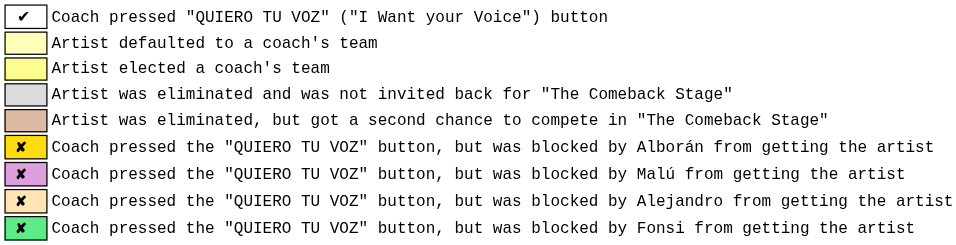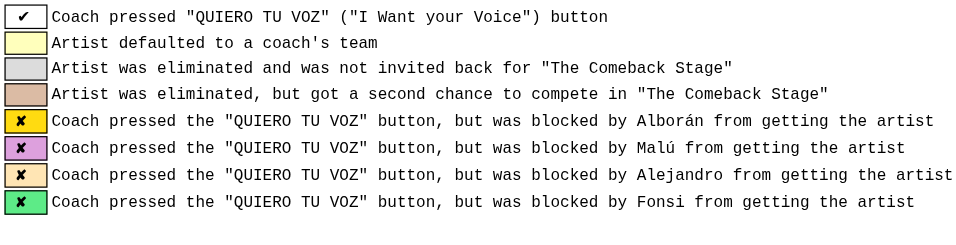- row: Artist elected a coach's team
